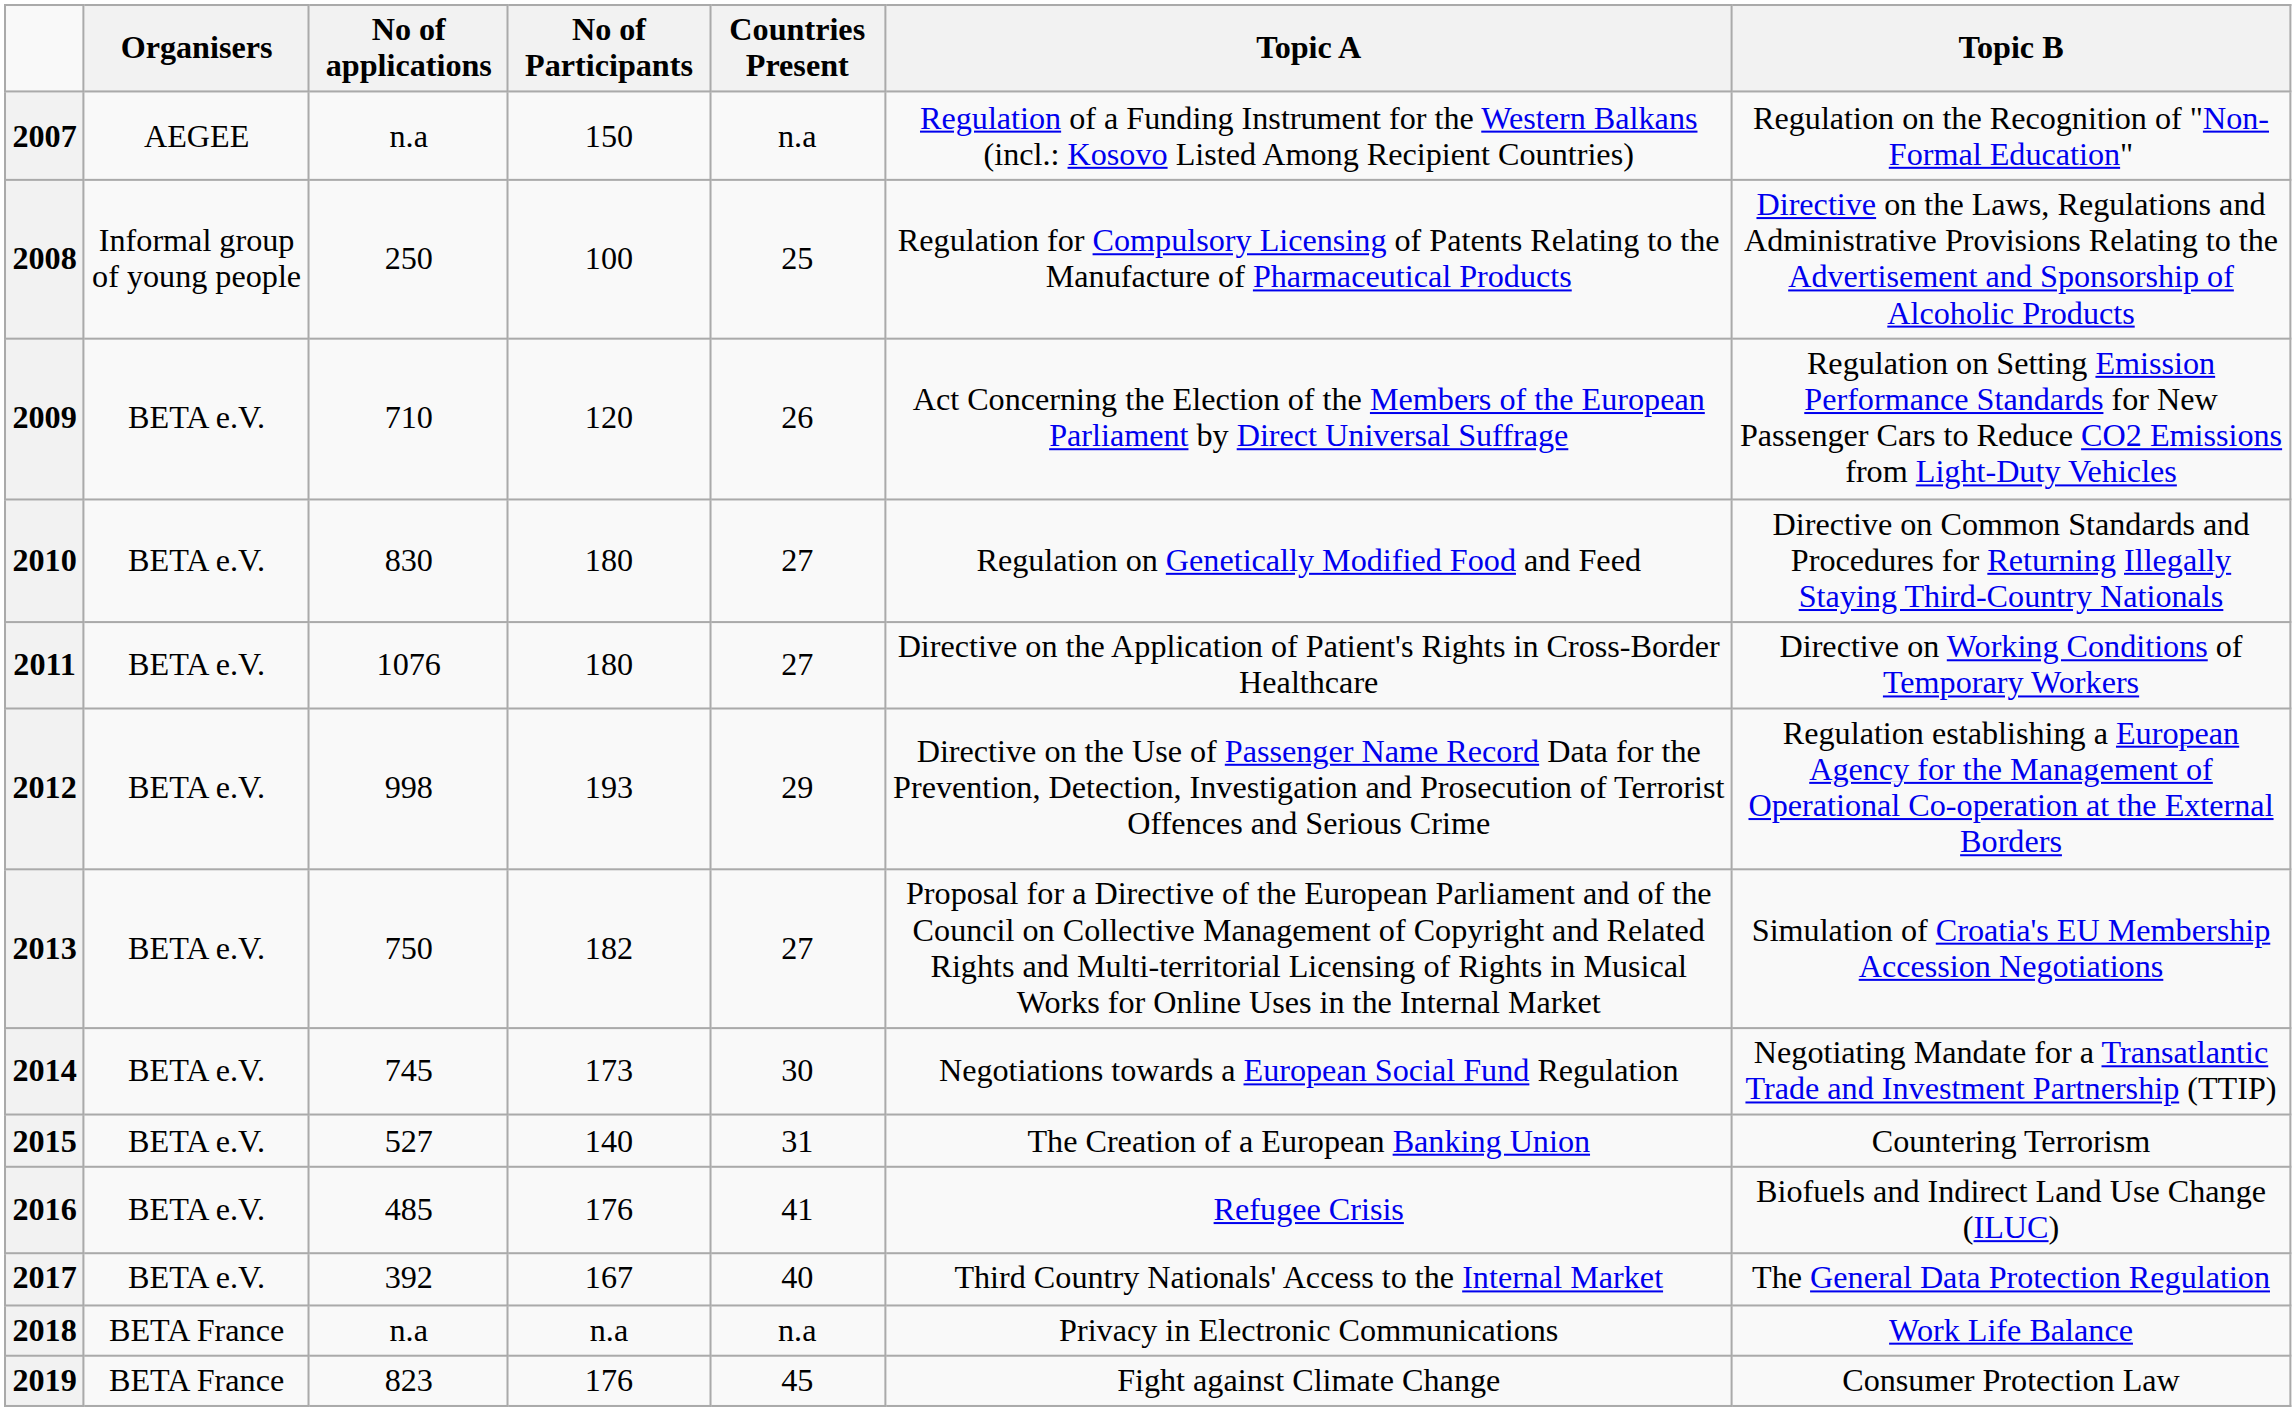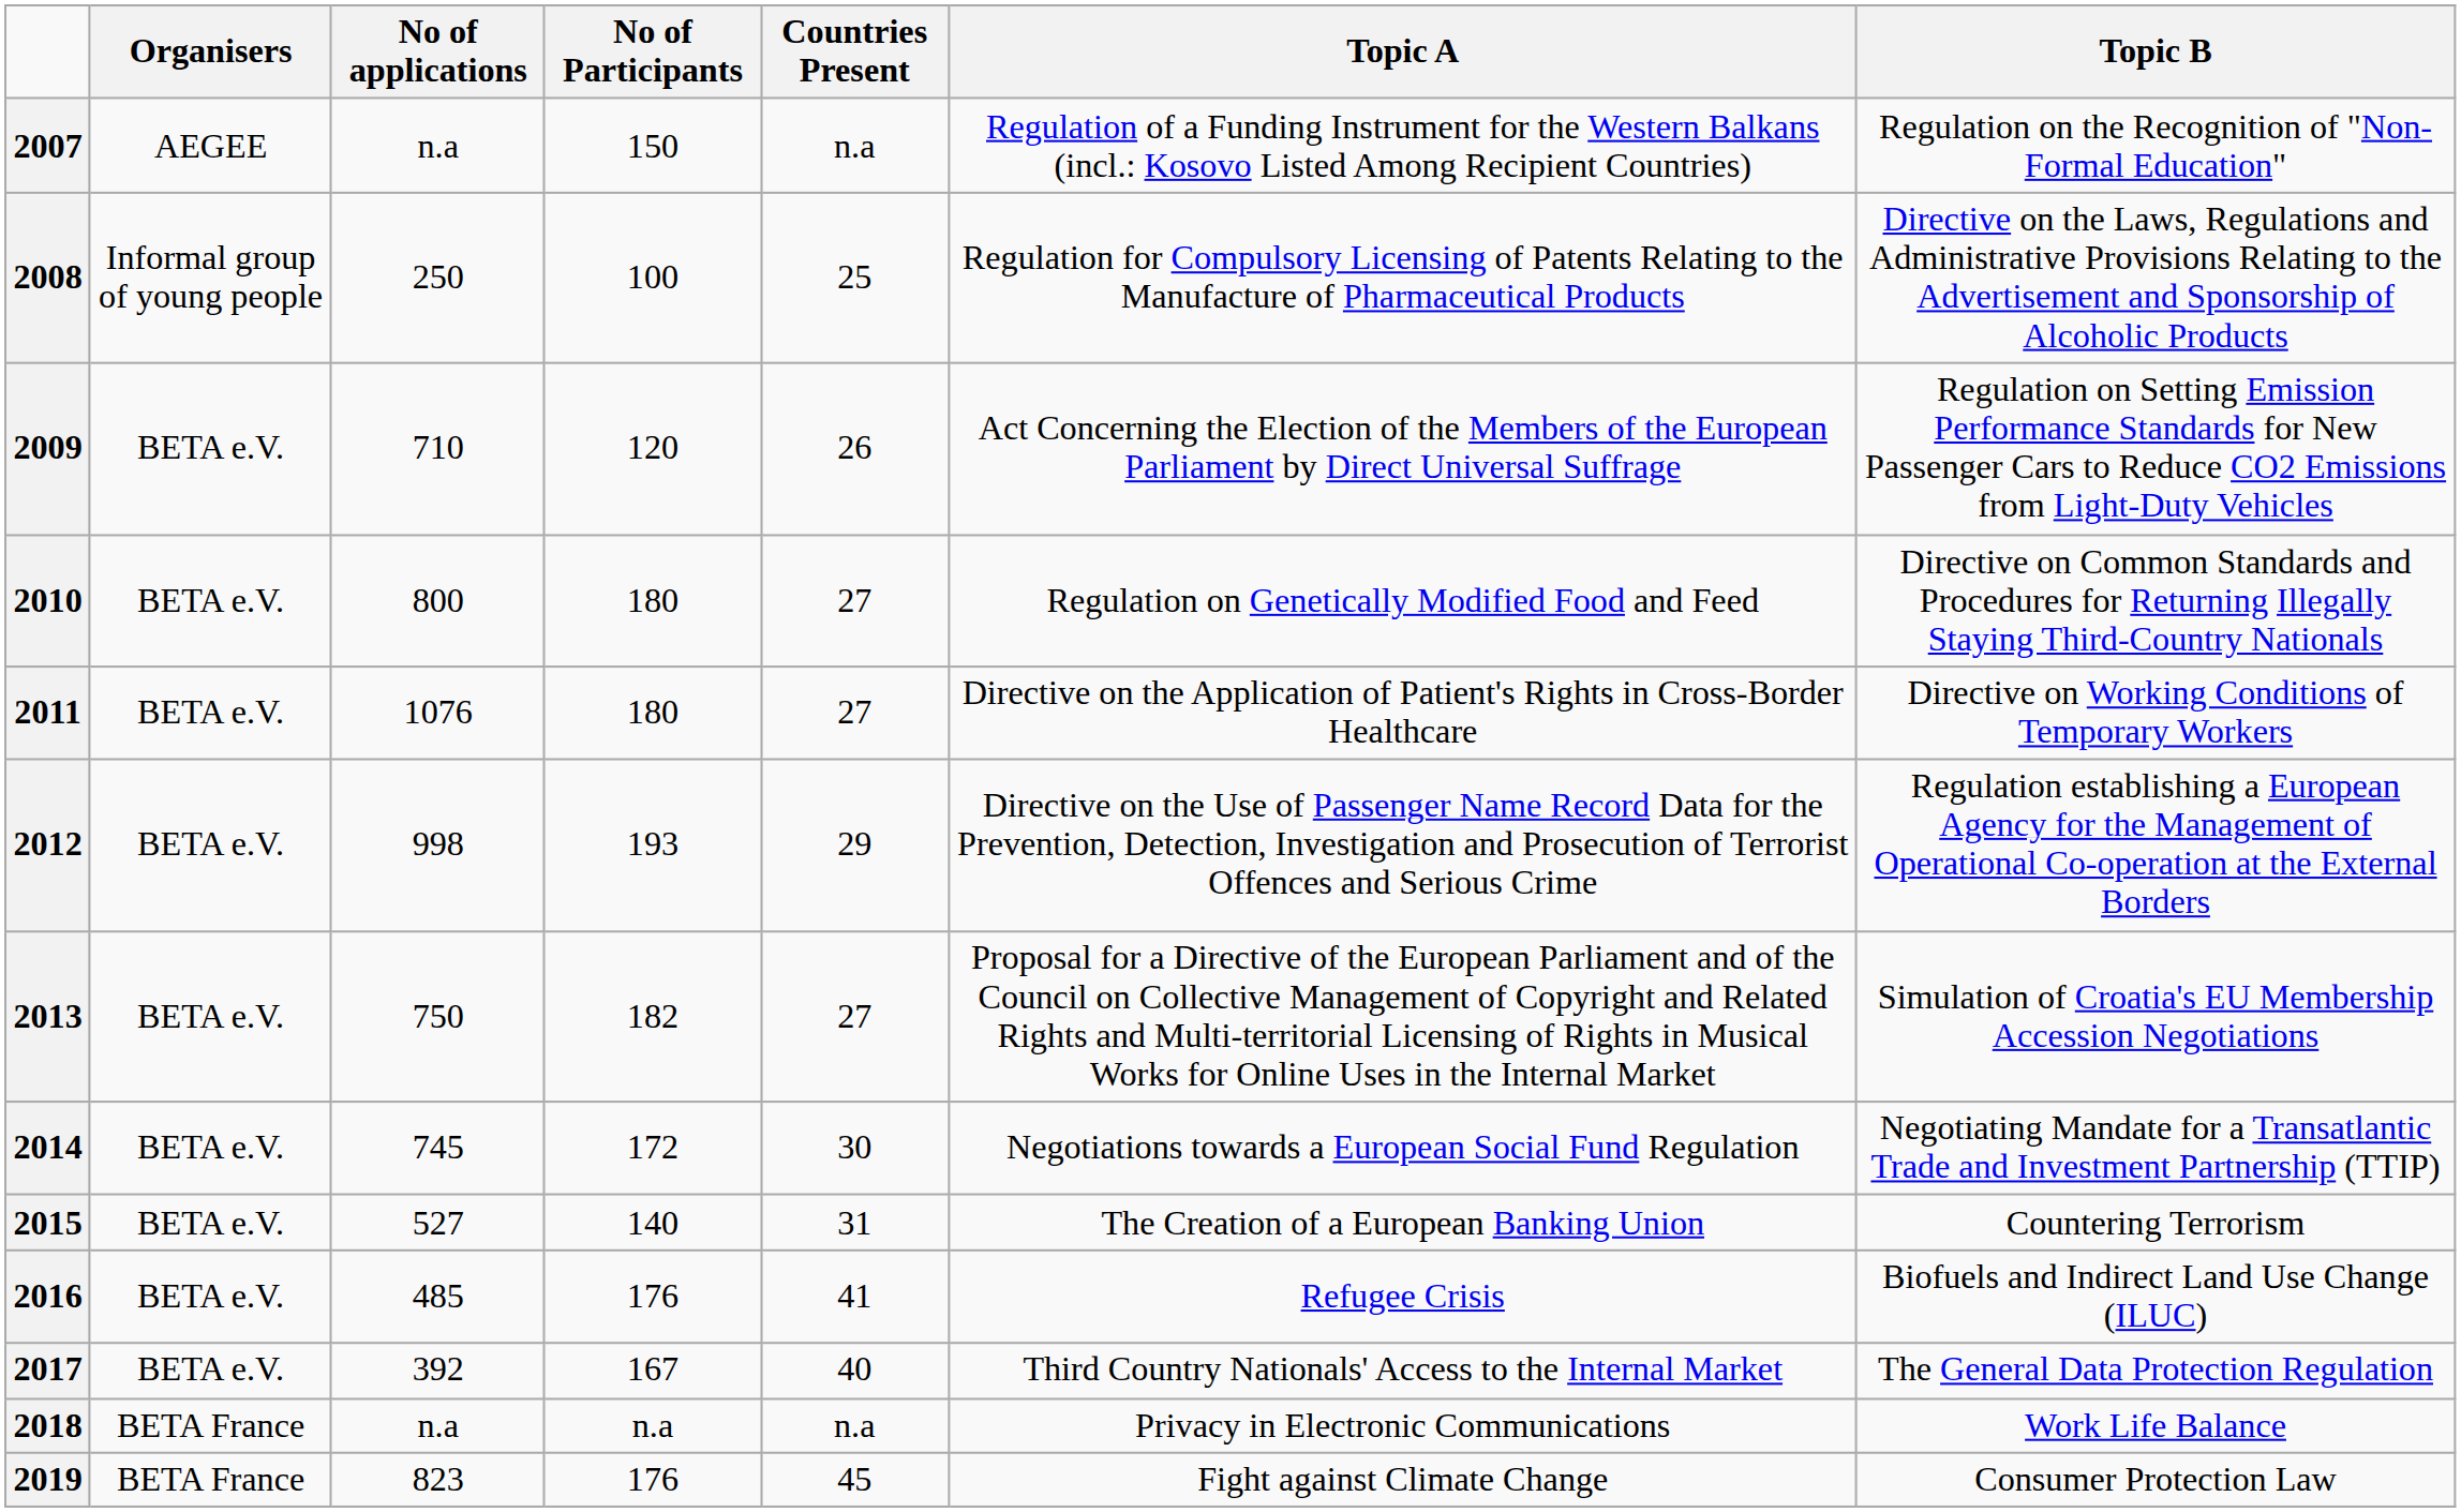2010 | No of applications: 830 -> 800
2014 | No of Participants: 173 -> 172
